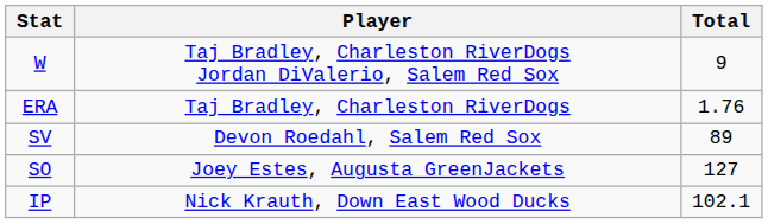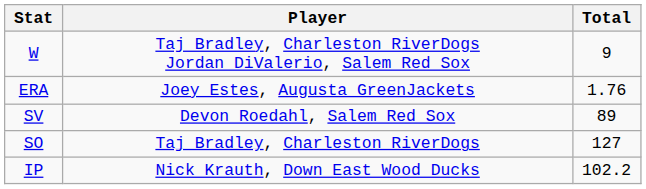ERA | Player: Taj Bradley, Charleston RiverDogs -> Joey Estes, Augusta GreenJackets
SO | Player: Joey Estes, Augusta GreenJackets -> Taj Bradley, Charleston RiverDogs
IP | Total: 102.1 -> 102.2
